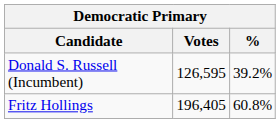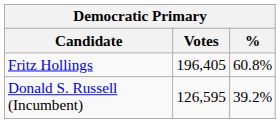rows swapped: Fritz Hollings <-> Donald S. Russell (Incumbent)
